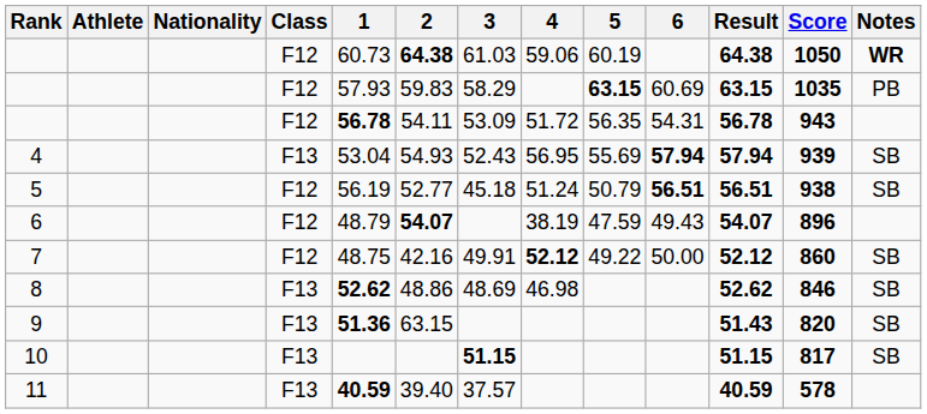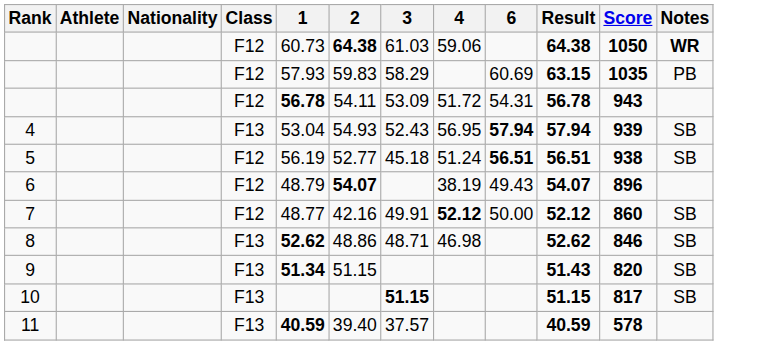- column: 5 | 60.19 | 63.15 | 56.35 | 55.69 | 50.79 | 47.59 | 49.22
7 | 1: 48.75 -> 48.77
8 | 3: 48.69 -> 48.71
9 | 1: 51.36 -> 51.34
9 | 2: 63.15 -> 51.15
